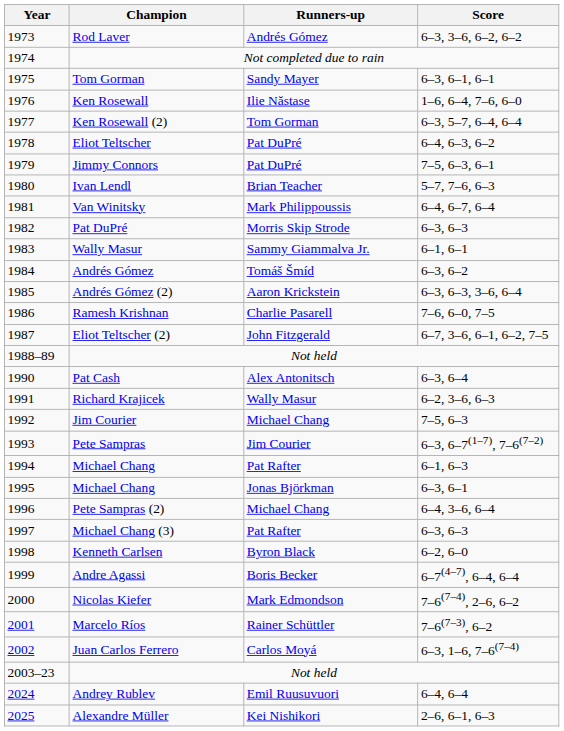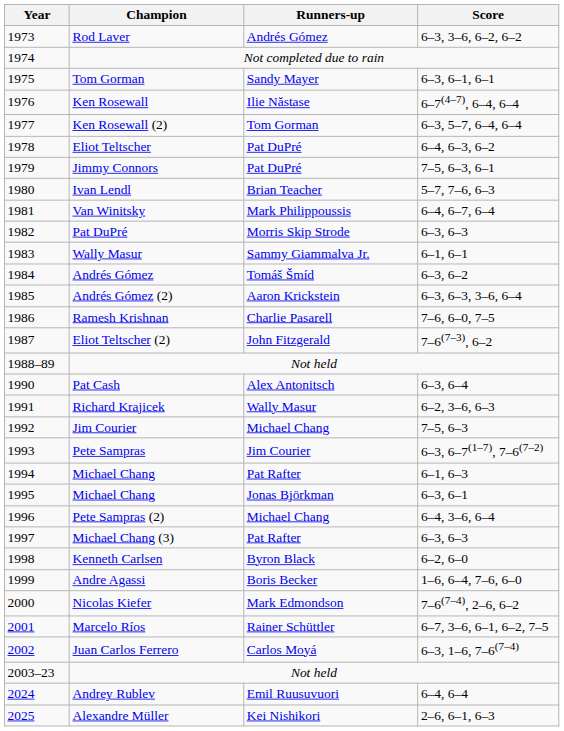Ken Rosewall | Score: 1–6, 6–4, 7–6, 6–0 -> 6–7(4–7), 6–4, 6–4
Eliot Teltscher (2) | Score: 6–7, 3–6, 6–1, 6–2, 7–5 -> 7–6(7–3), 6–2
Andre Agassi | Score: 6–7(4–7), 6–4, 6–4 -> 1–6, 6–4, 7–6, 6–0
Marcelo Ríos | Score: 7–6(7–3), 6–2 -> 6–7, 3–6, 6–1, 6–2, 7–5
